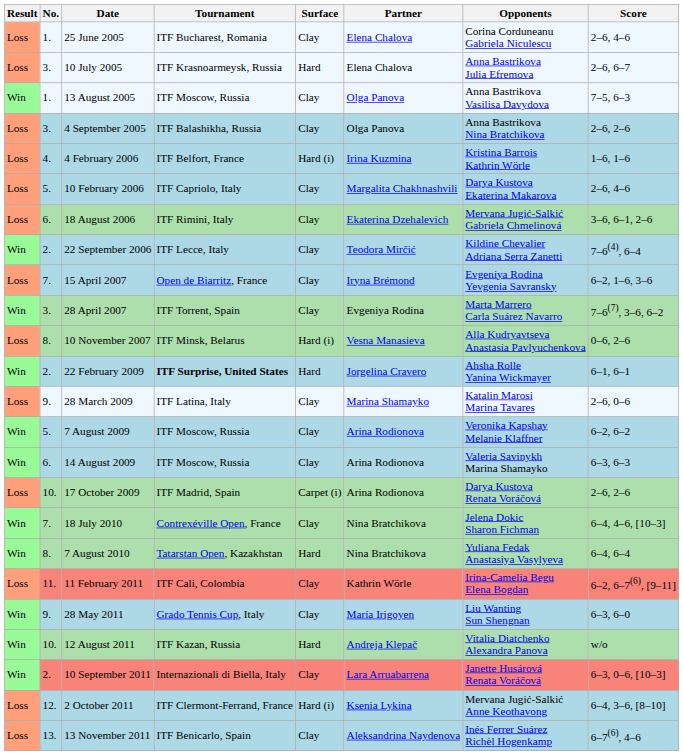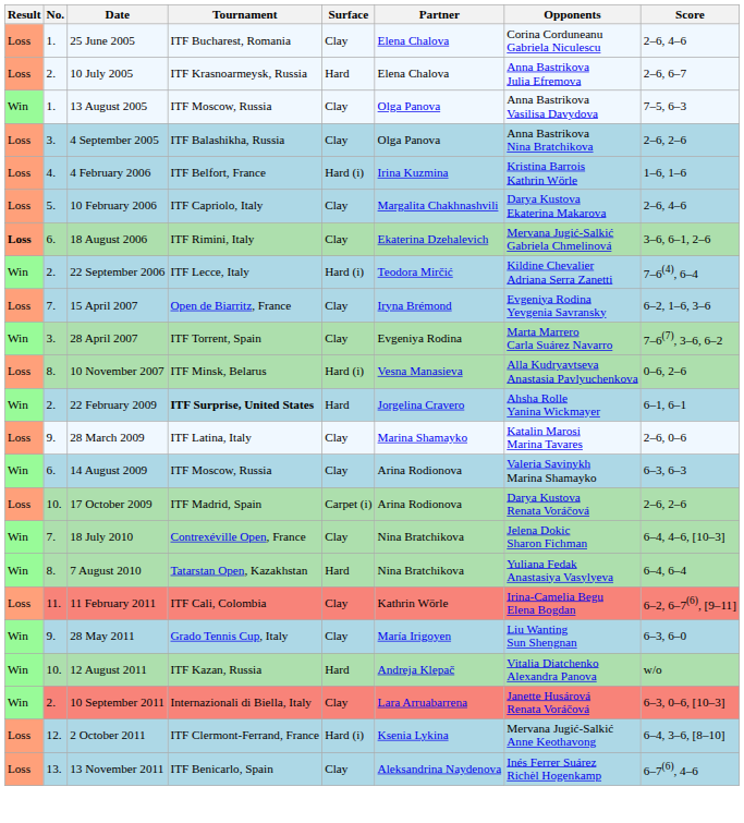10 July 2005 | No.: 3. -> 2.
18 August 2006 | Result: normal -> bold
22 September 2006 | Surface: Clay -> Hard (i)
- row: Win | 5. | 7 August 2009 | ITF Moscow, Russia | Clay | Arina Rodionova | Veronika Kapshay Melanie Klaffner | 6–2, 6–2
